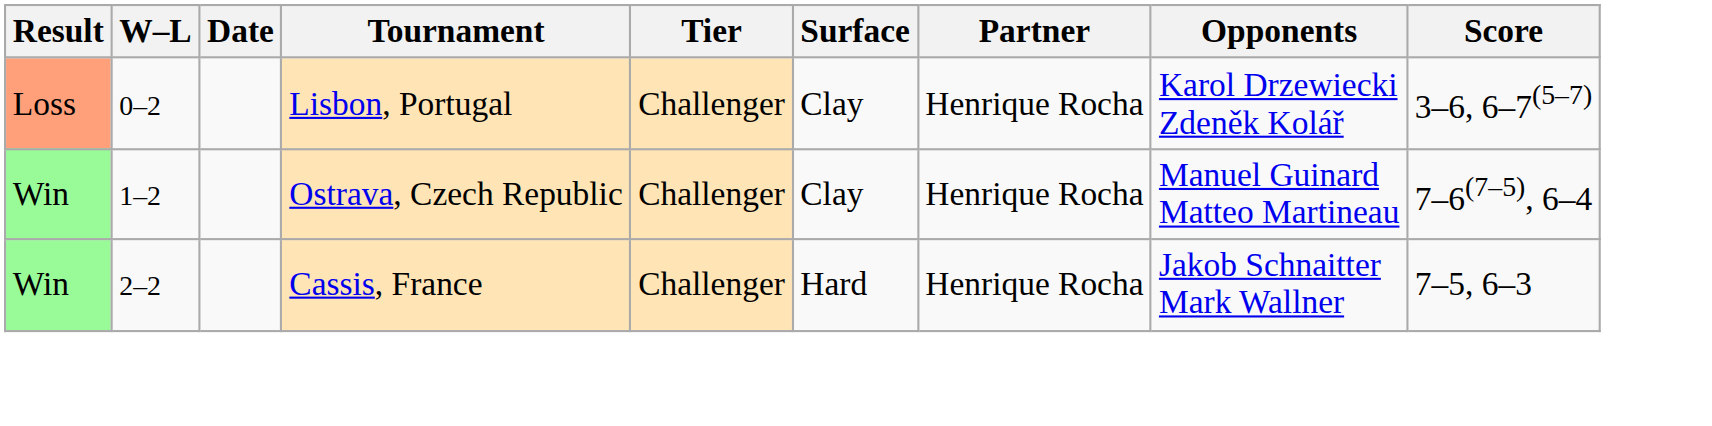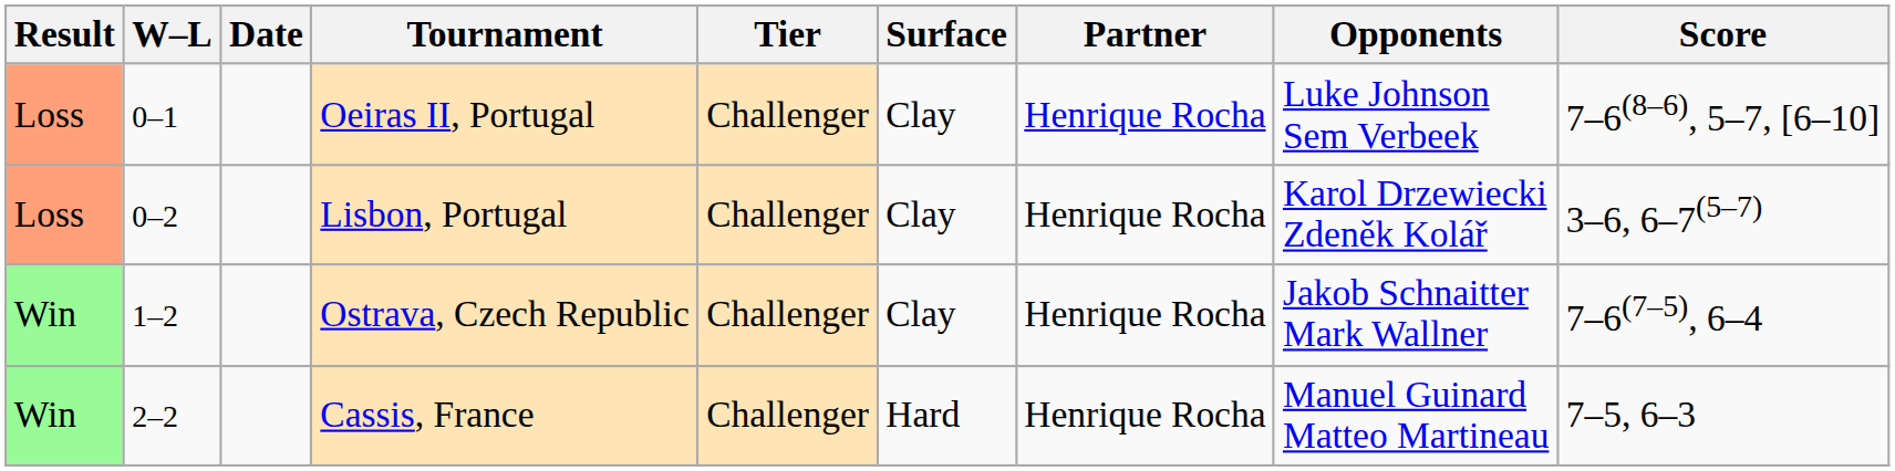+ row: Loss | 0–1 | Oeiras II, Portugal | Challenger | Clay | Henrique Rocha | Luke Johnson Sem Verbeek | 7–6(8–6), 5–7, [6–10]
Ostrava, Czech Republic | Opponents: Manuel Guinard Matteo Martineau -> Jakob Schnaitter Mark Wallner
Cassis, France | Opponents: Jakob Schnaitter Mark Wallner -> Manuel Guinard Matteo Martineau
